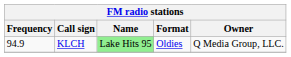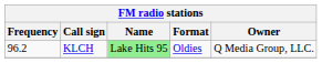KLCH | Frequency: 94.9 -> 96.2
